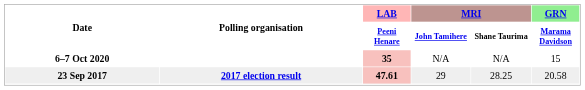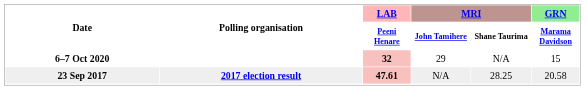6–7 Oct 2020 | LAB / Peeni Henare: 35 -> 32
6–7 Oct 2020 | MRI / John Tamihere: N/A -> 29
23 Sep 2017 | MRI / John Tamihere: 29 -> N/A
